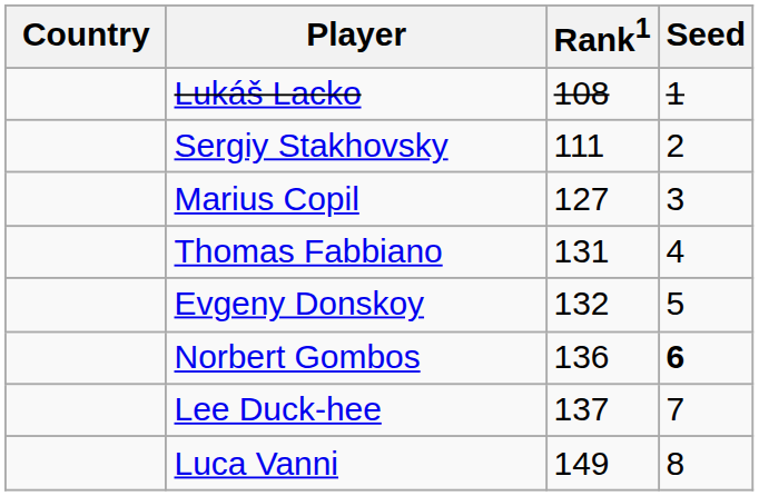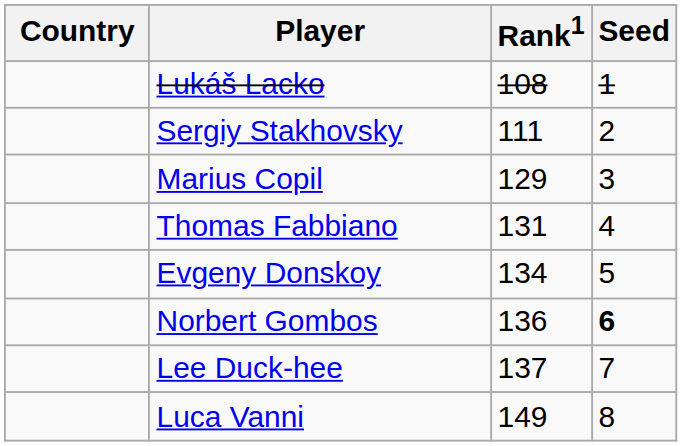Marius Copil | Rank1: 127 -> 129
Evgeny Donskoy | Rank1: 132 -> 134
